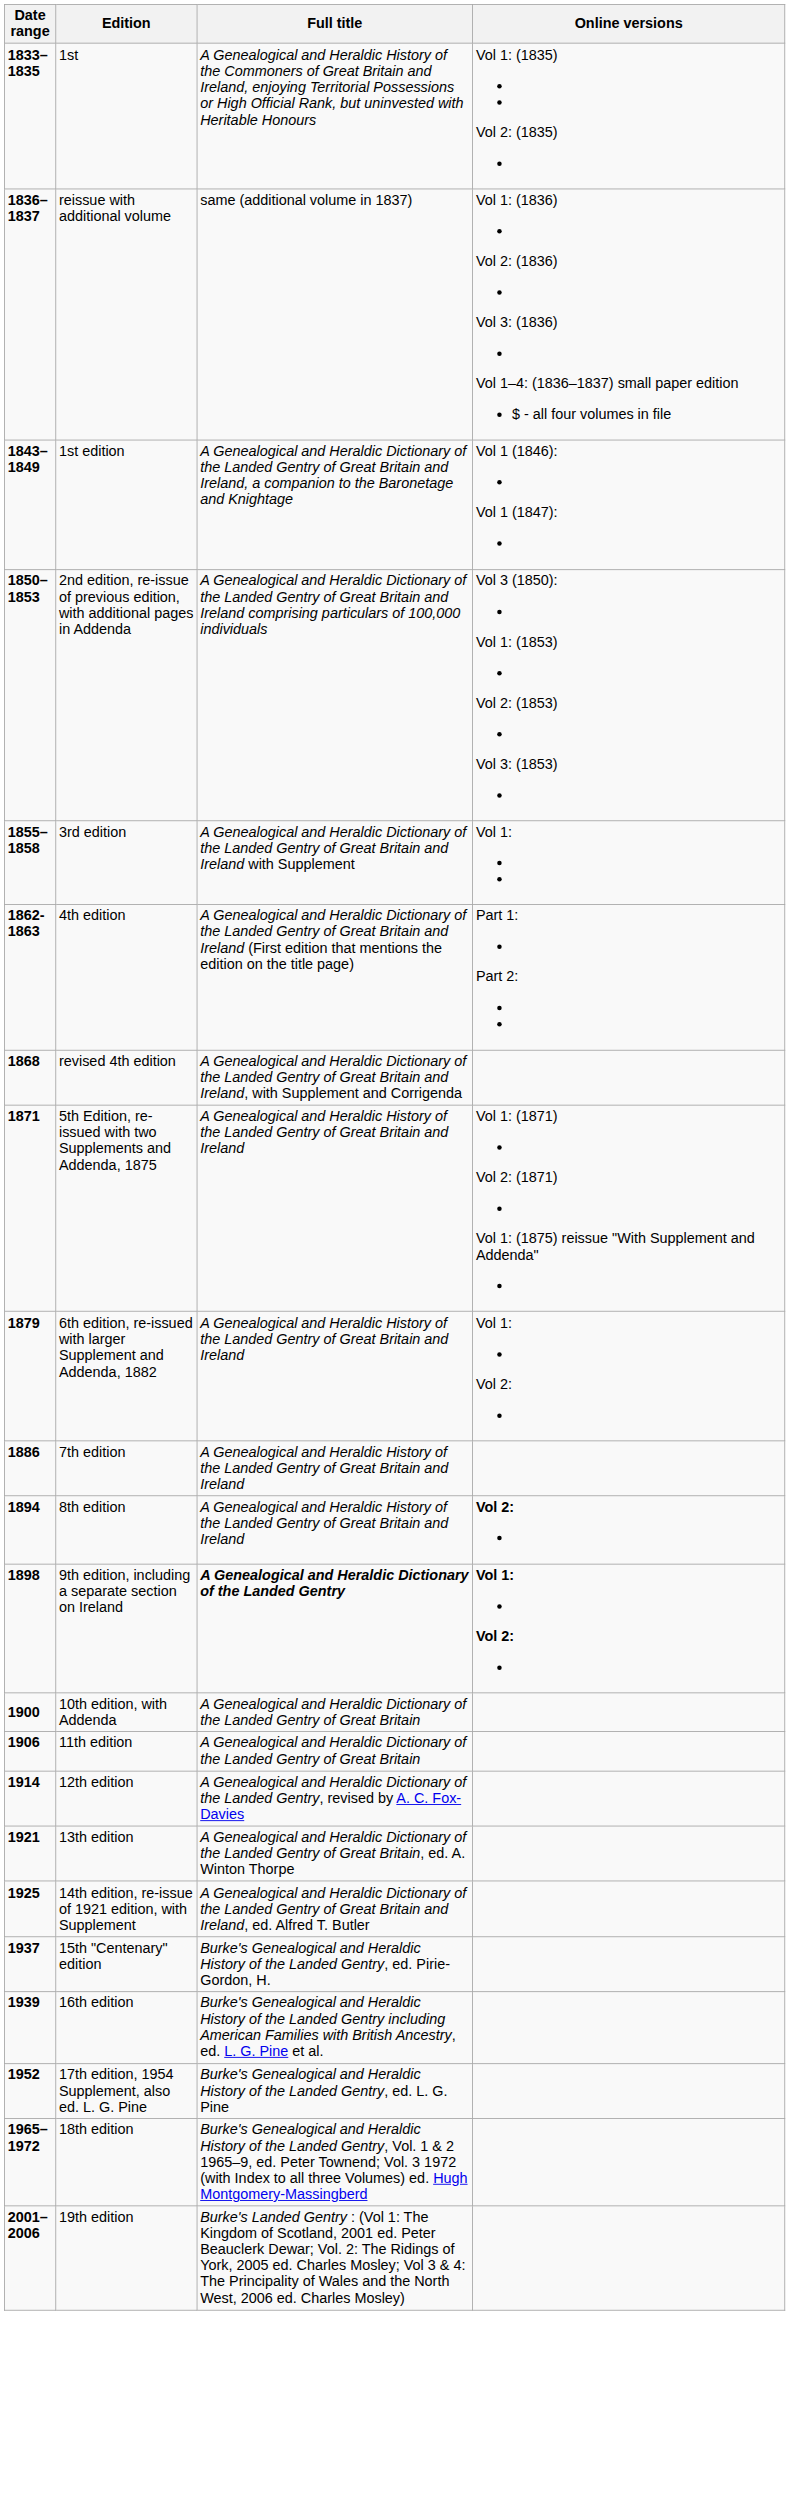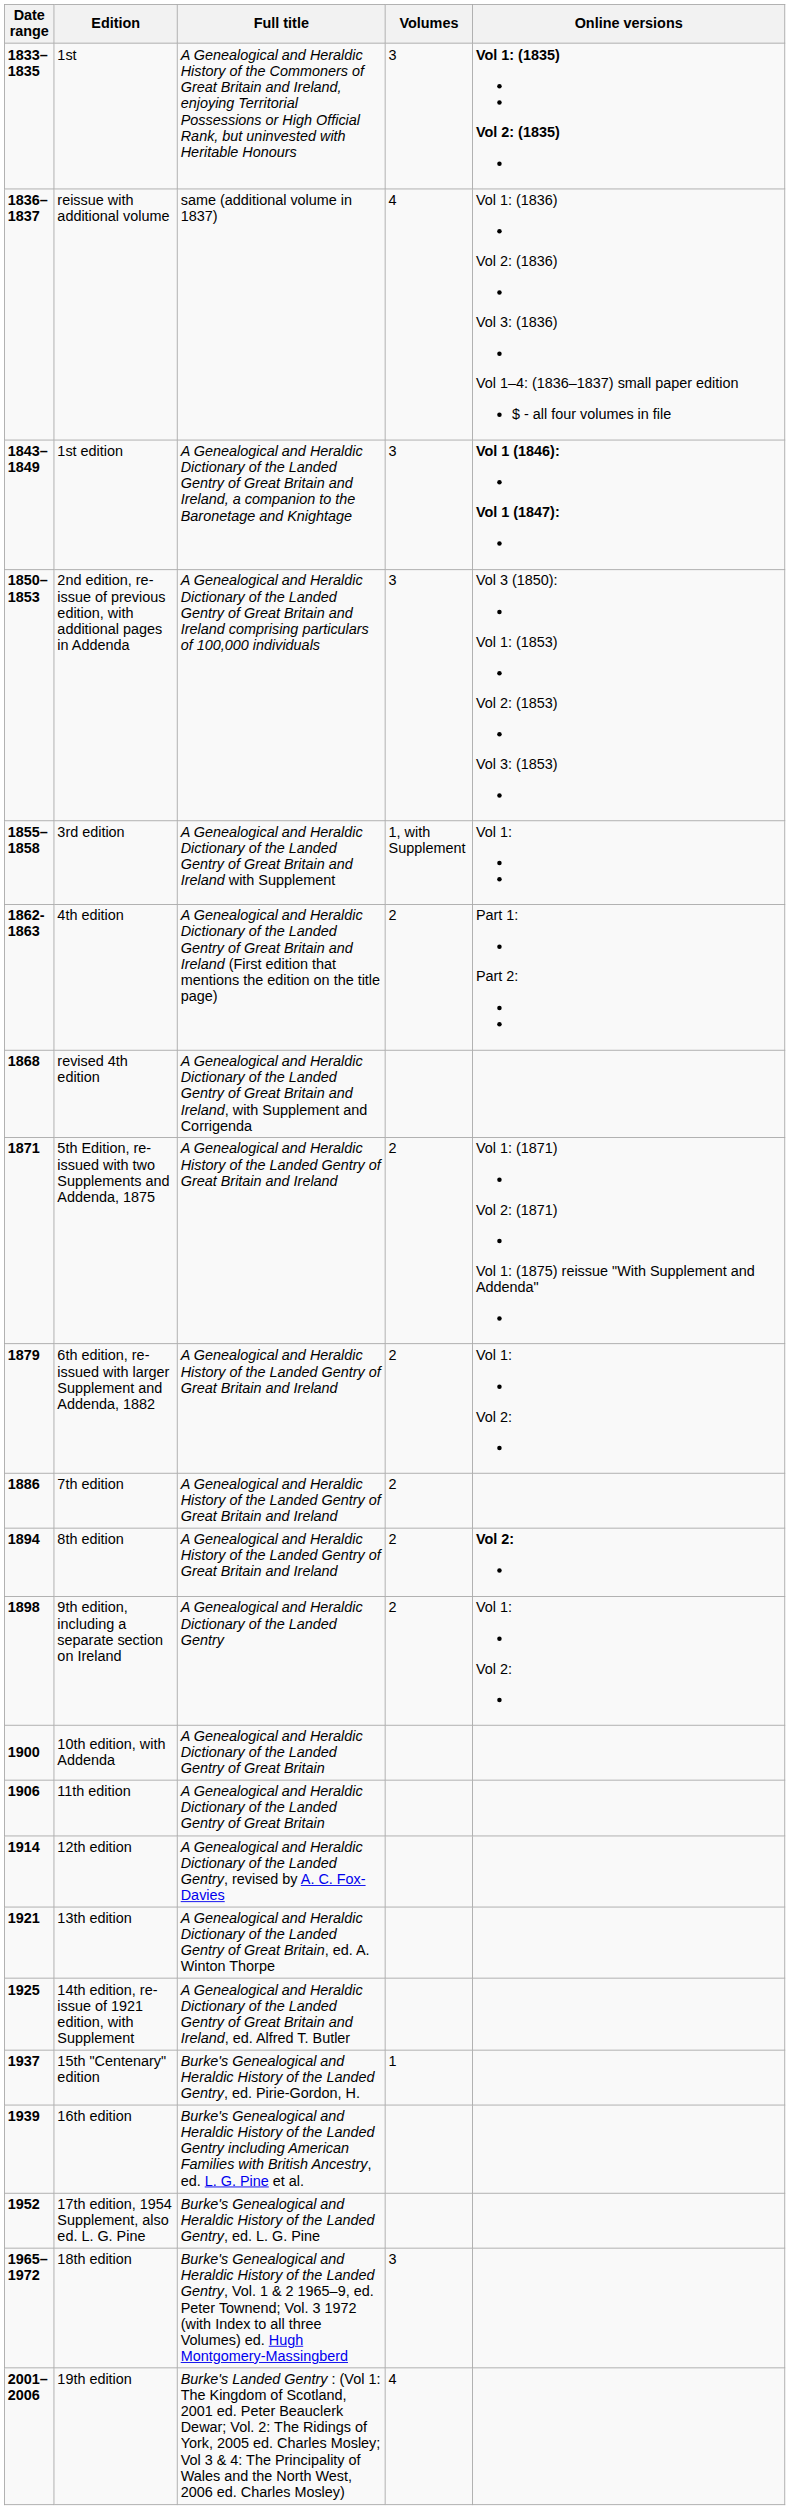+ column: Volumes | 3 | 4 | 3 | 3 | 1, with Supplement | 2 | 2 | 2 | 2 | 2 | 2 | 1 | 3 | 4
1st | Online versions: normal -> bold
1st edition | Online versions: normal -> bold
9th edition, including a separate section on Ireland | Full title: bold -> normal
9th edition, including a separate section on Ireland | Online versions: bold -> normal
